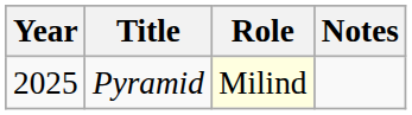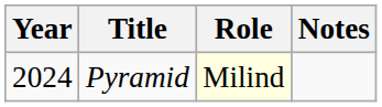Pyramid | Year: 2025 -> 2024
